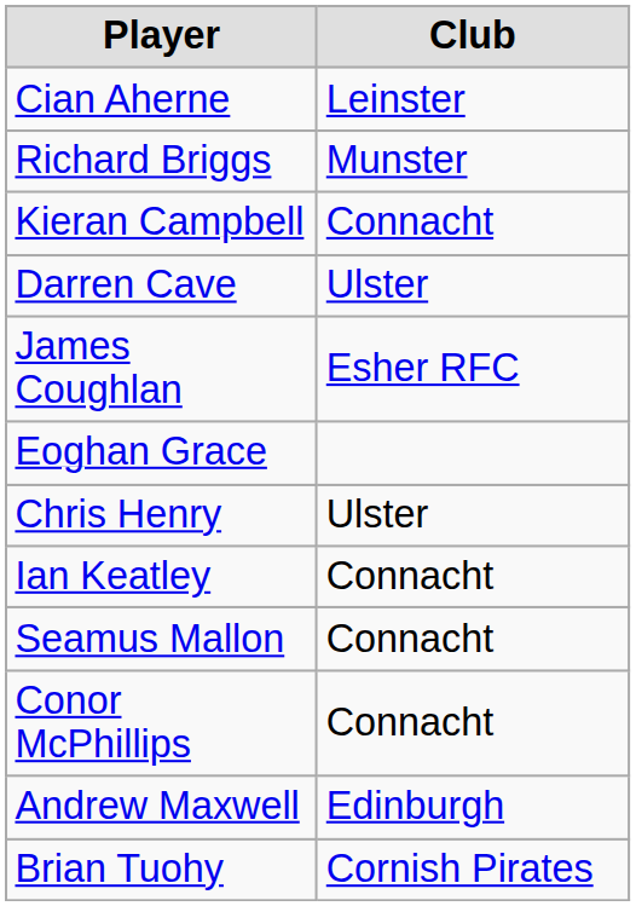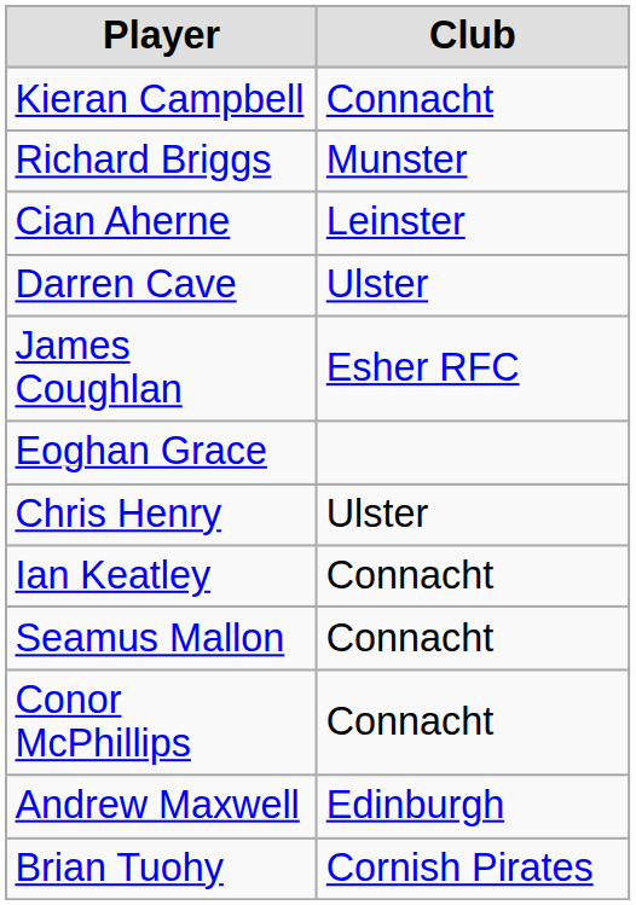rows swapped: Cian Aherne <-> Kieran Campbell
